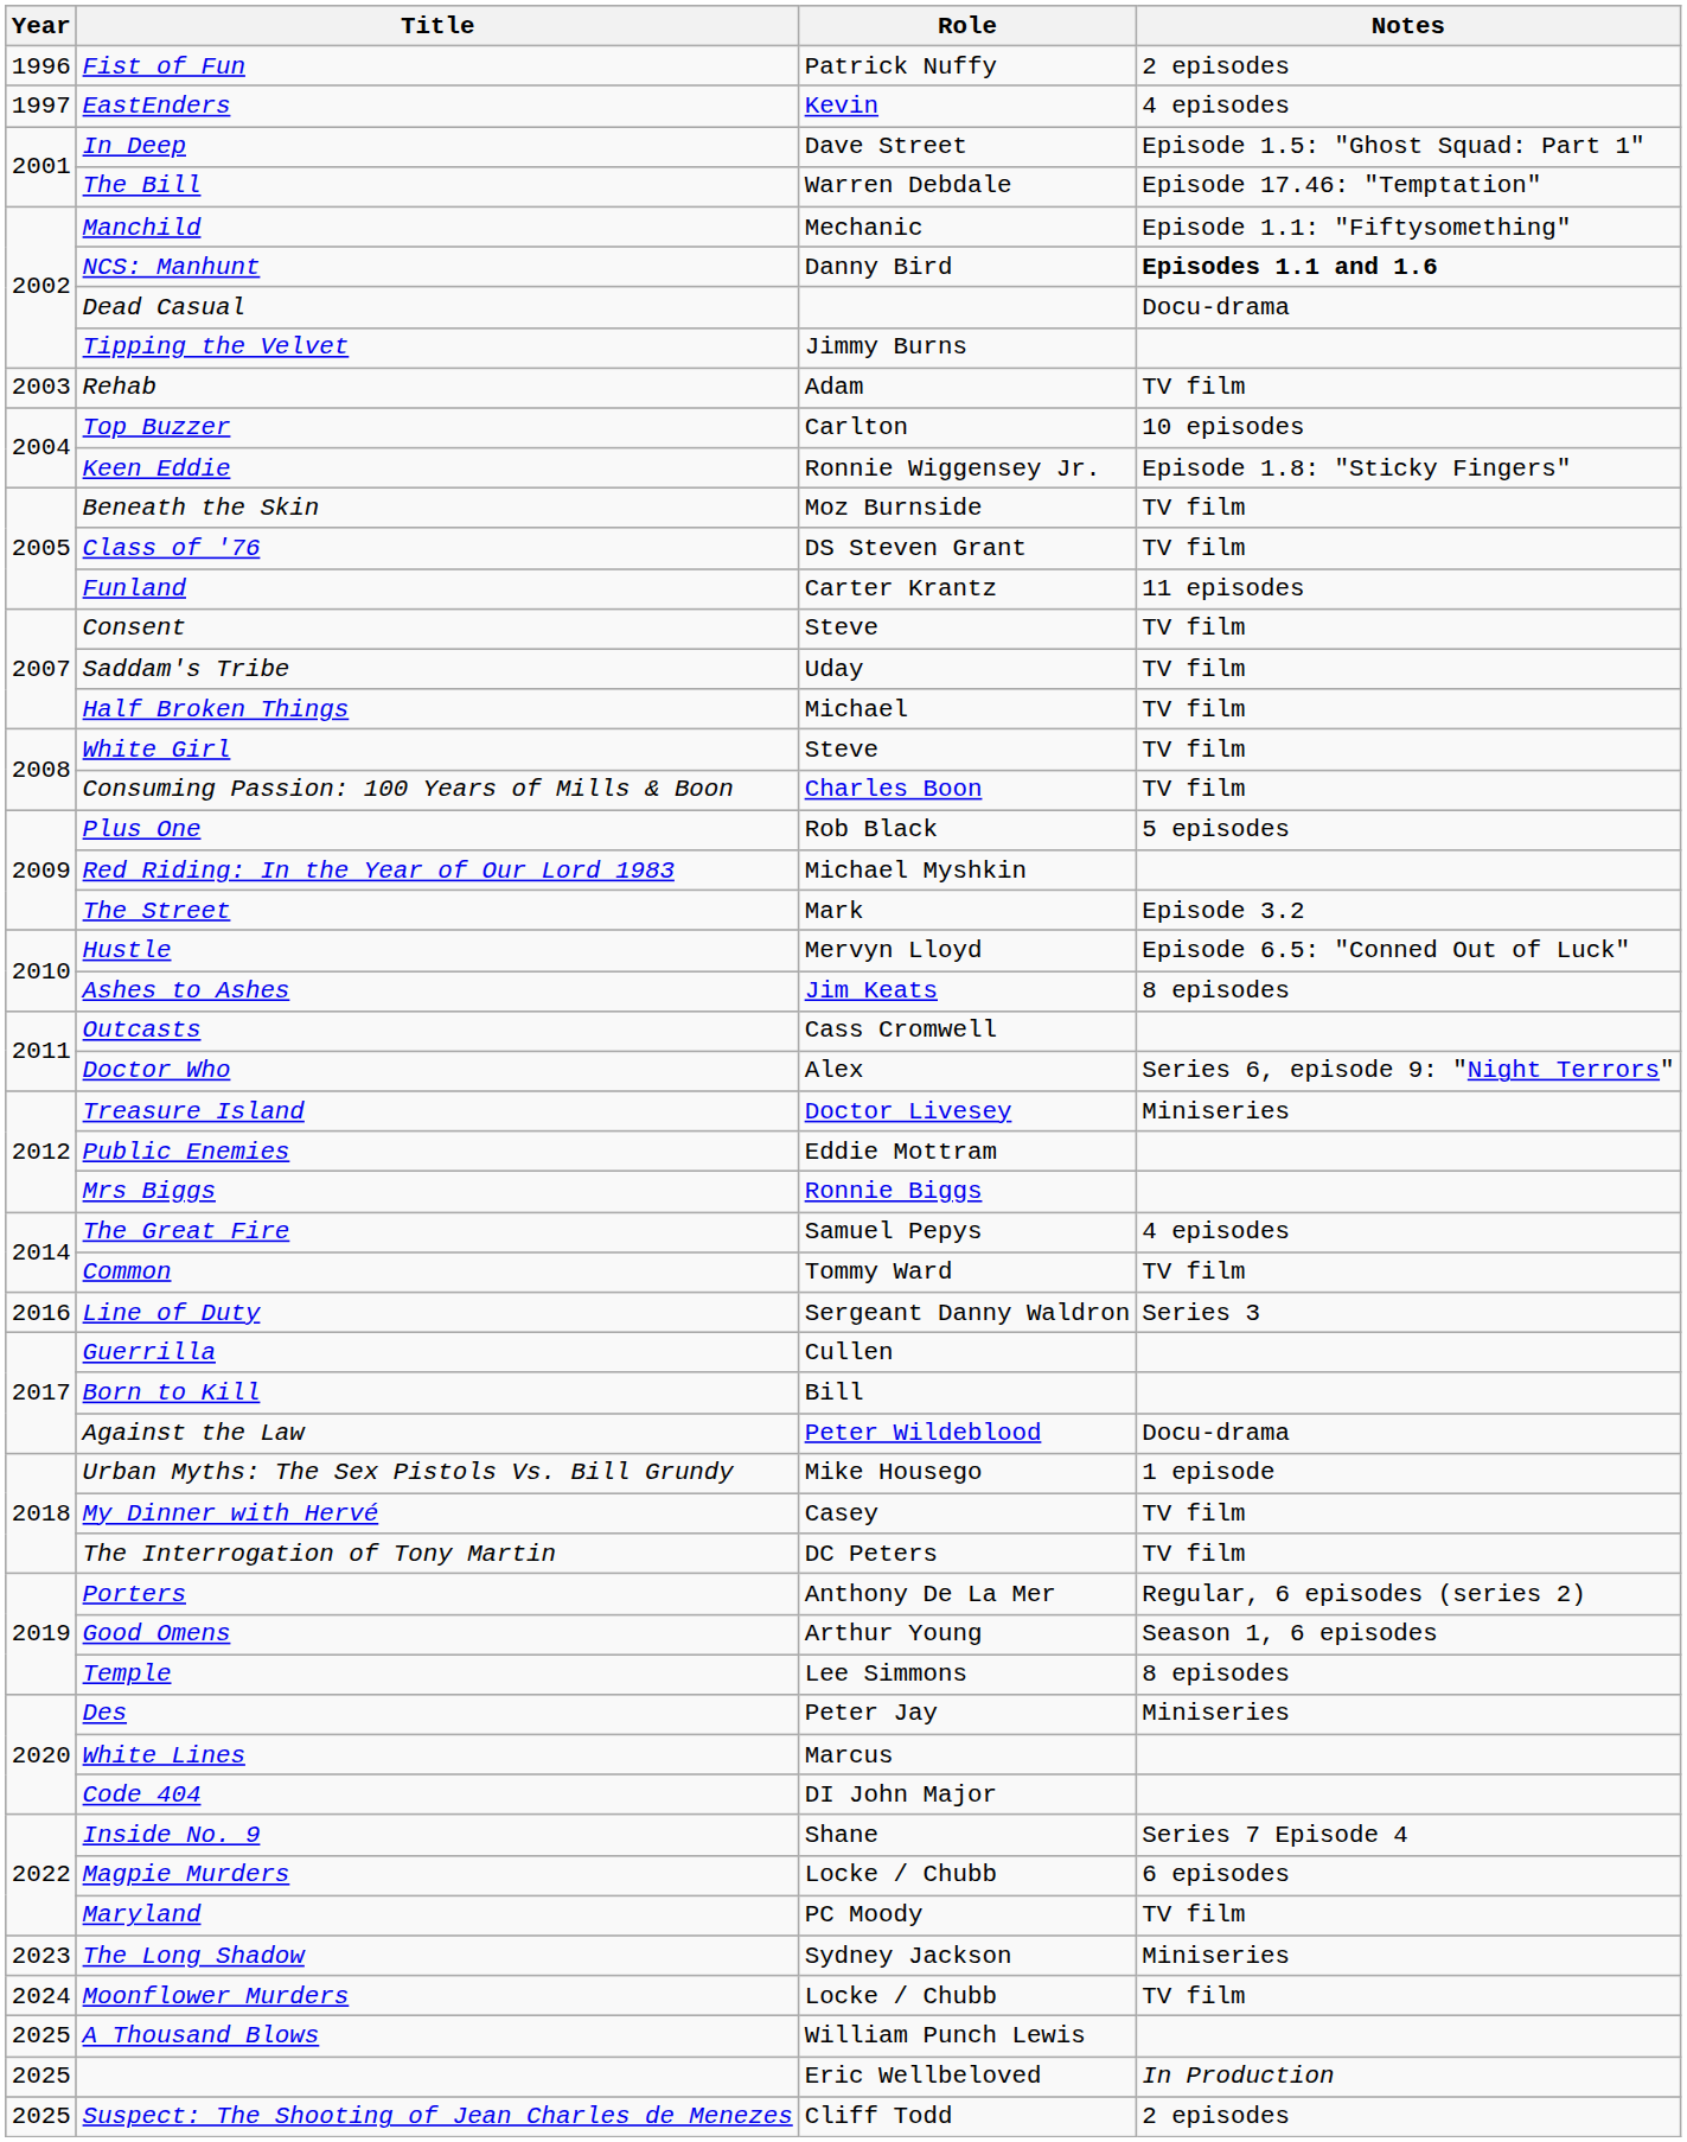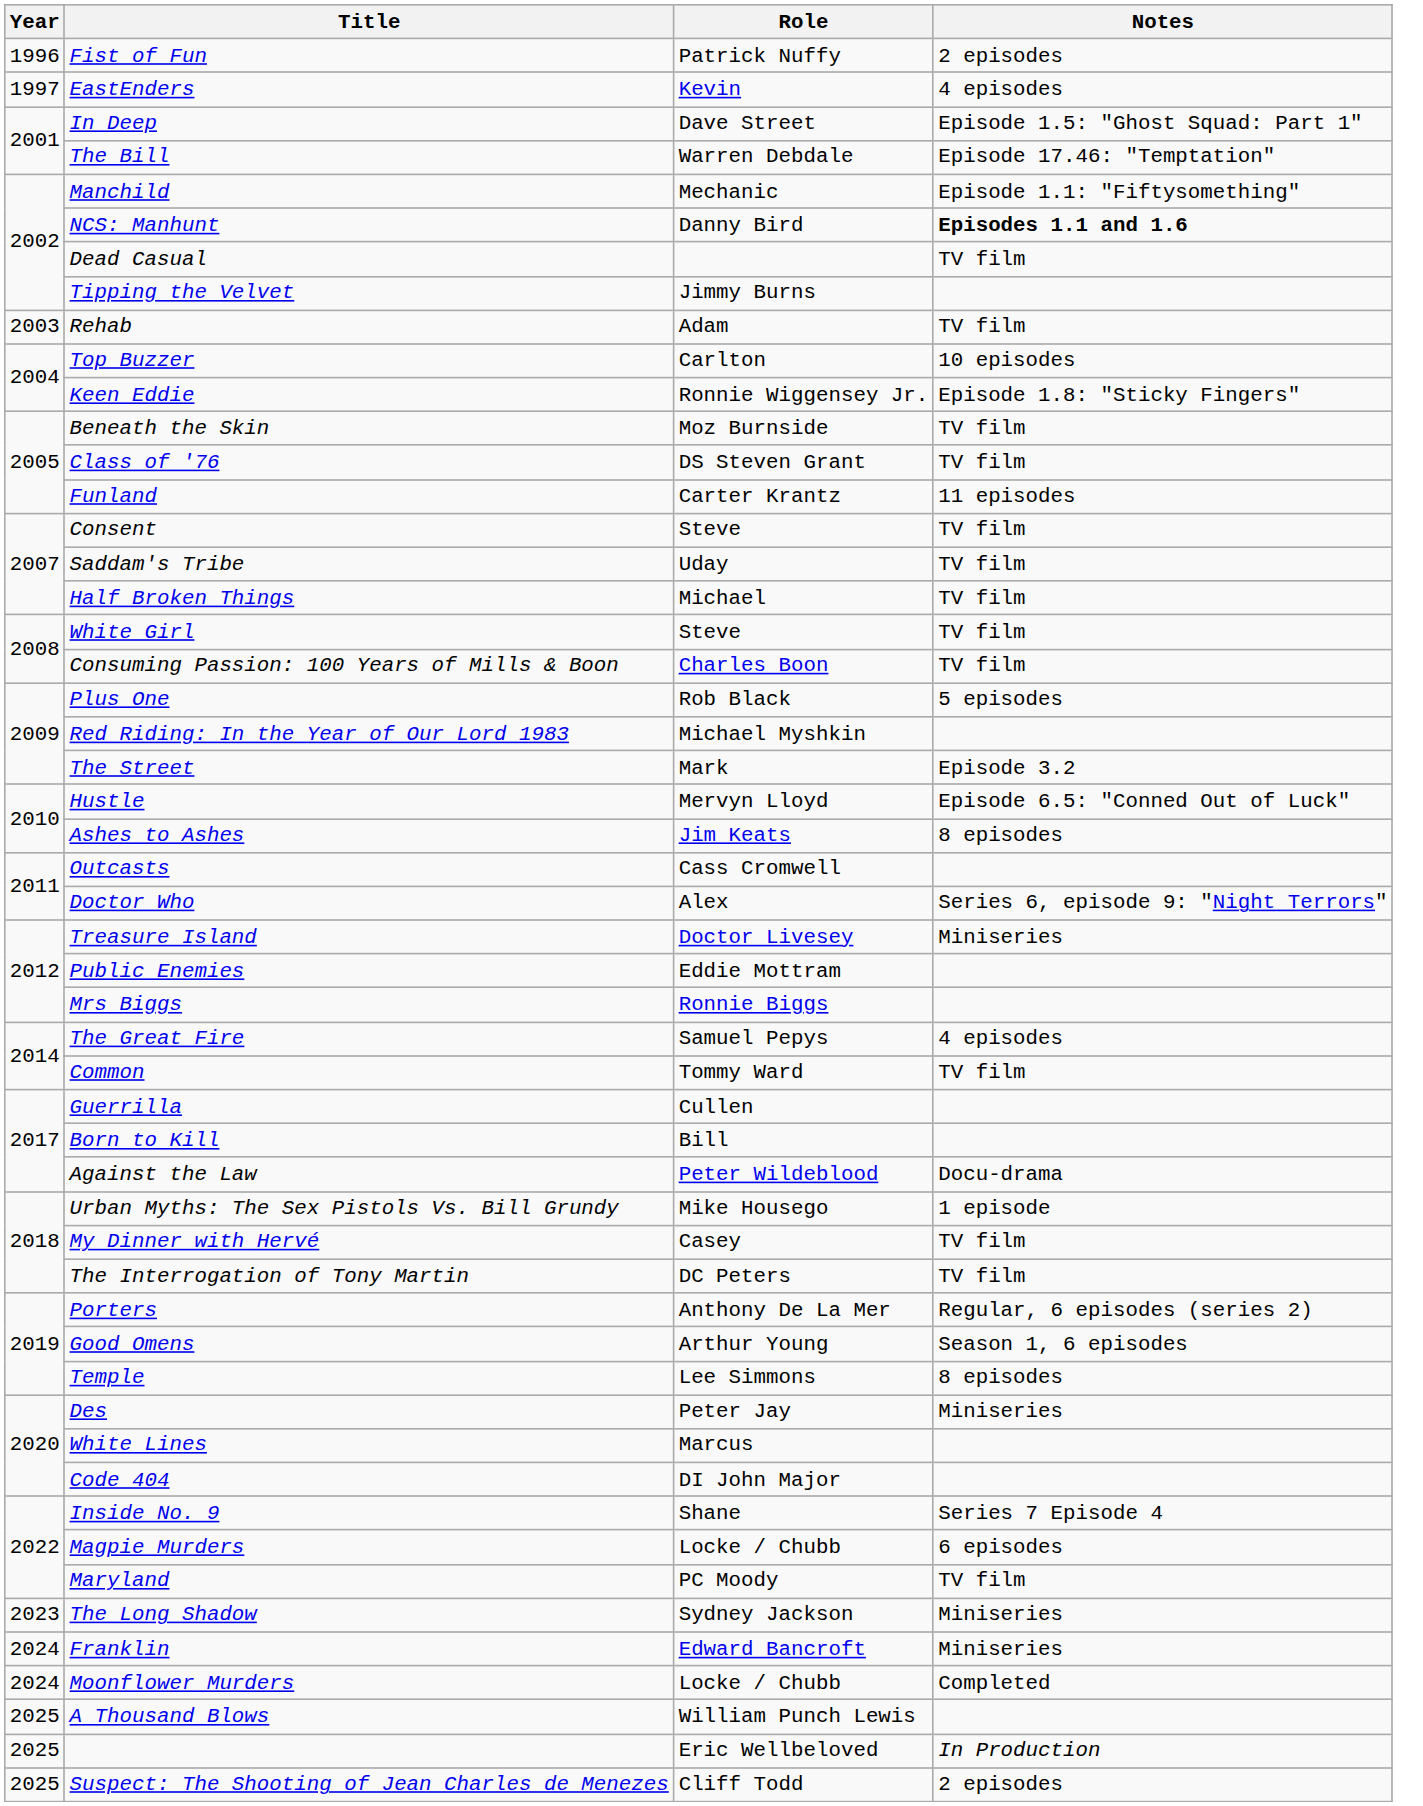Dead Casual | Notes: Docu-drama -> TV film
- row: 2016 | Line of Duty | Sergeant Danny Waldron | Series 3
+ row: 2024 | Franklin | Edward Bancroft | Miniseries
Moonflower Murders | Notes: TV film -> Completed
